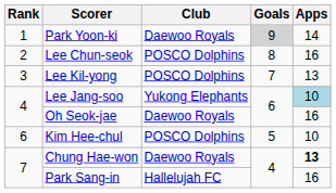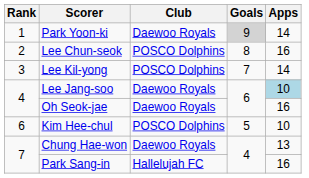Lee Kil-yong | Apps: 13 -> 14
Lee Jang-soo | Club: Yukong Elephants -> Daewoo Royals
Chung Hae-won | Apps: bold -> normal
